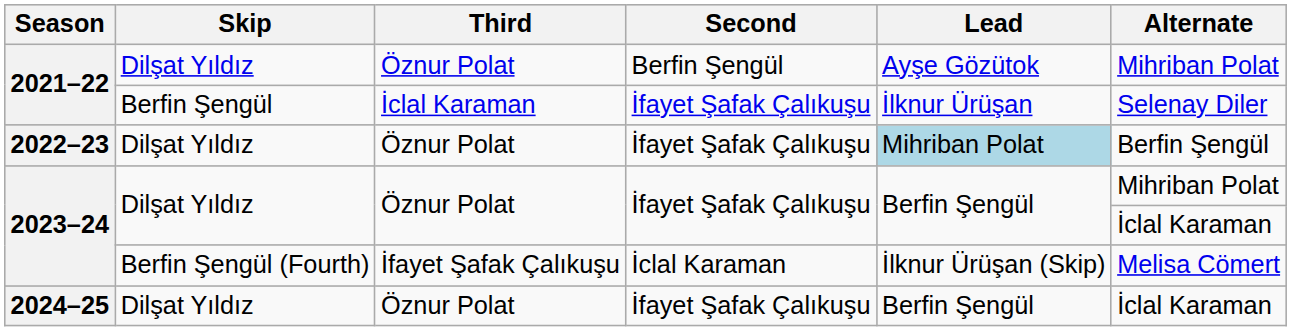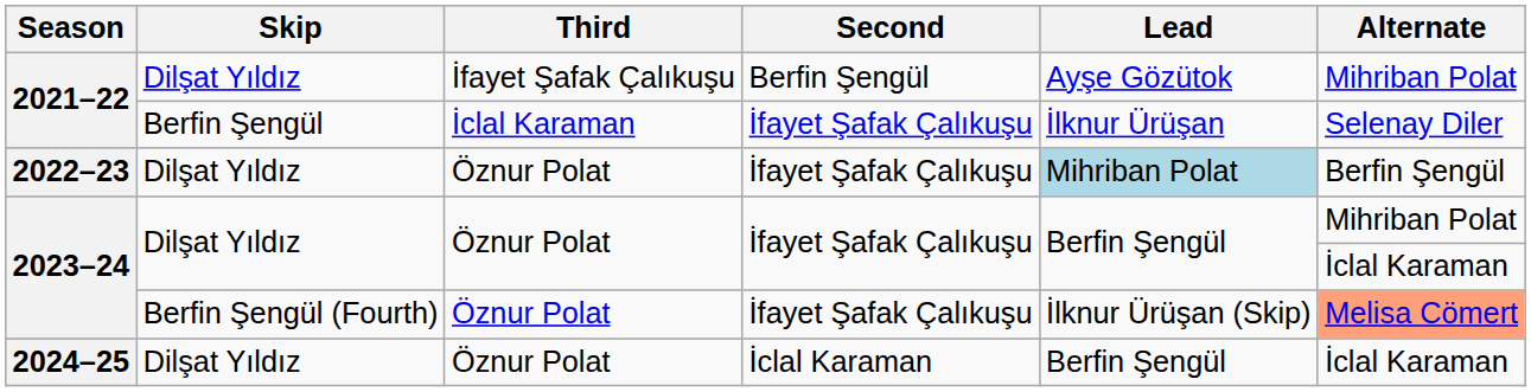2021–22 / Dilşat Yıldız | Third: Öznur Polat -> İfayet Şafak Çalıkuşu
2023–24 / Berfin Şengül (Fourth) | Third: İfayet Şafak Çalıkuşu -> Öznur Polat
2023–24 / Berfin Şengül (Fourth) | Second: İclal Karaman -> İfayet Şafak Çalıkuşu
2023–24 / Berfin Şengül (Fourth) | Alternate: no background -> lightsalmon background
2024–25 | Second: İfayet Şafak Çalıkuşu -> İclal Karaman
